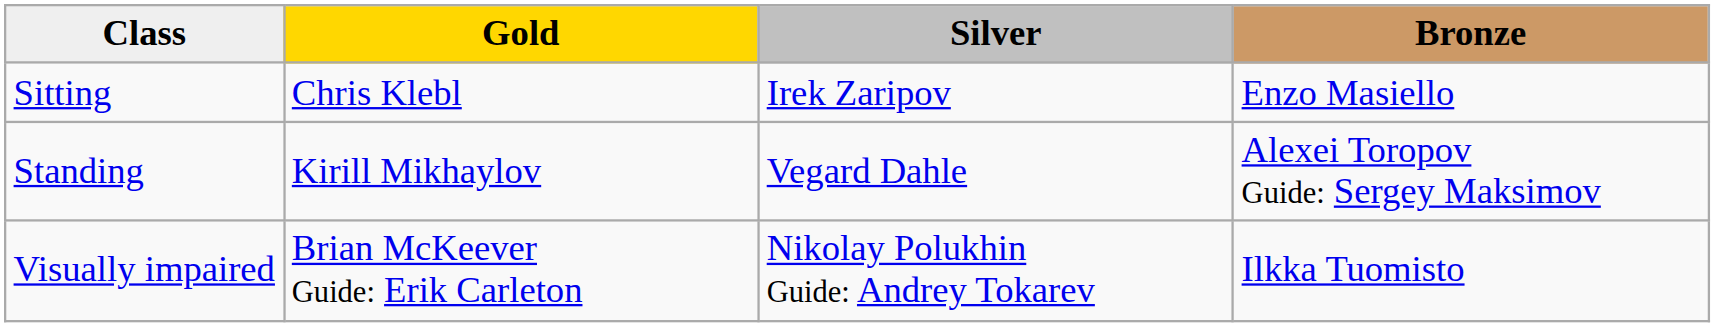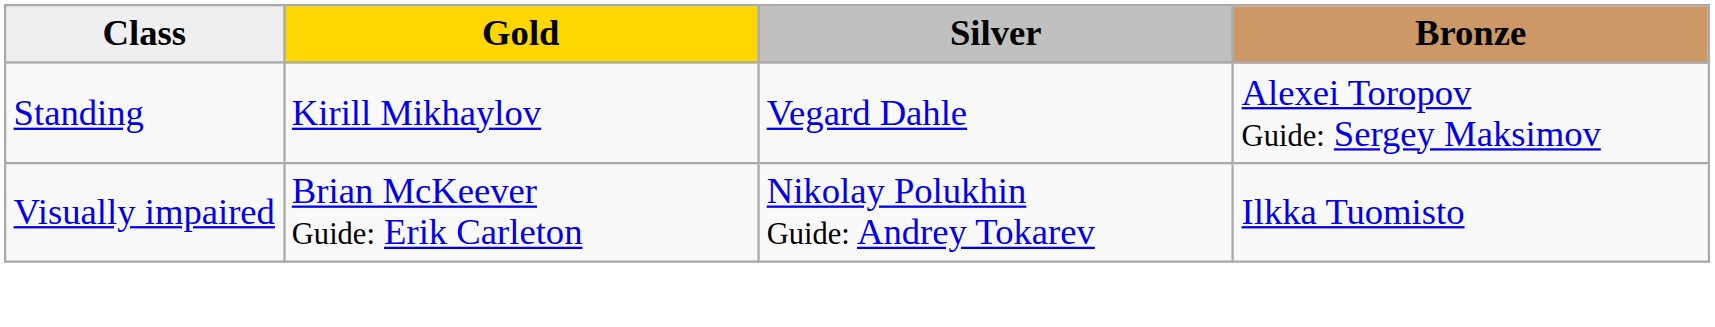- row: Sitting | Chris Klebl | Irek Zaripov | Enzo Masiello
